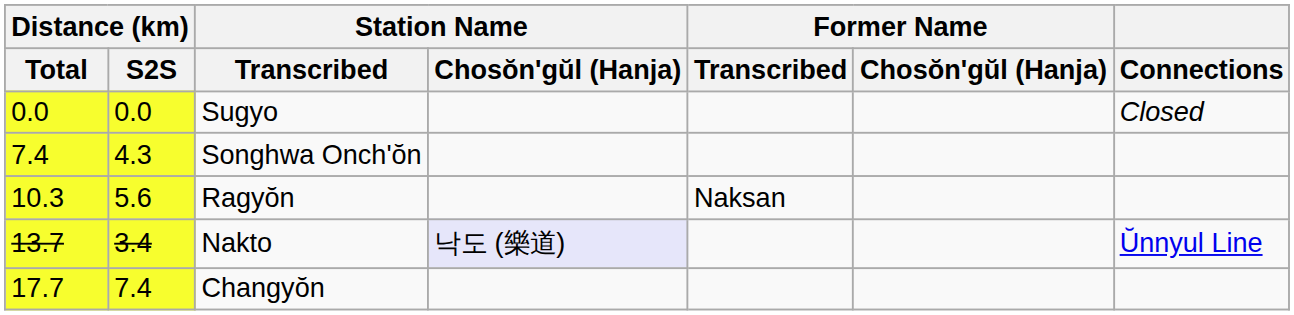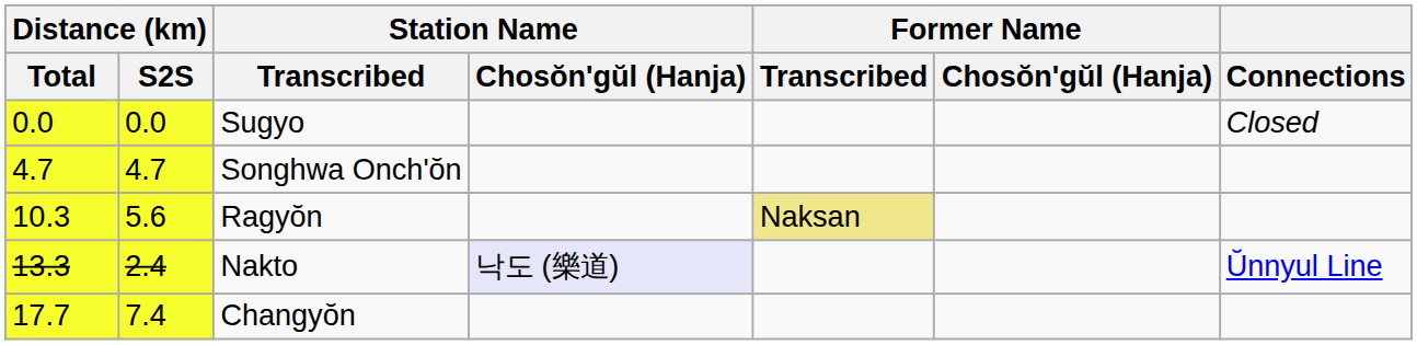Songhwa Onch'ŏn | Distance (km) / Total: 7.4 -> 4.7
Songhwa Onch'ŏn | Distance (km) / S2S: 4.3 -> 4.7
Ragyŏn | Former Name / Transcribed: no background -> khaki background
Nakto | Distance (km) / Total: 13.7 -> 13.3
Nakto | Distance (km) / S2S: 3.4 -> 2.4
